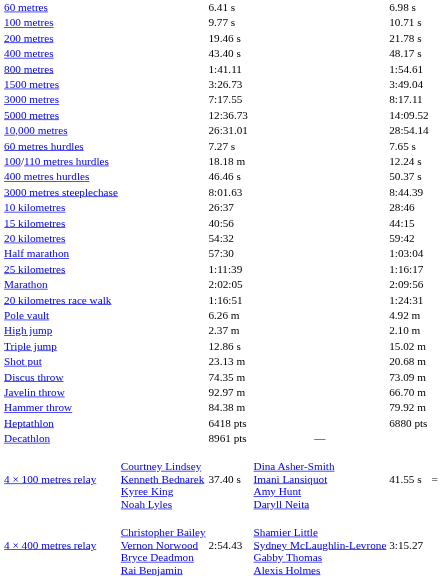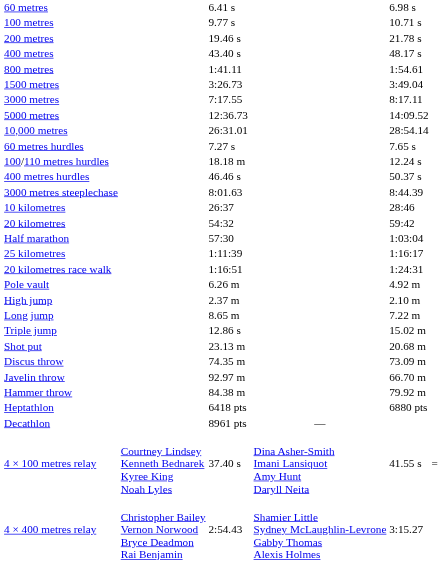- row: 15 kilometres | 40:56 | 44:15
- row: Marathon | 2:02:05 | 2:09:56
+ row: Long jump | 8.65 m | 7.22 m
